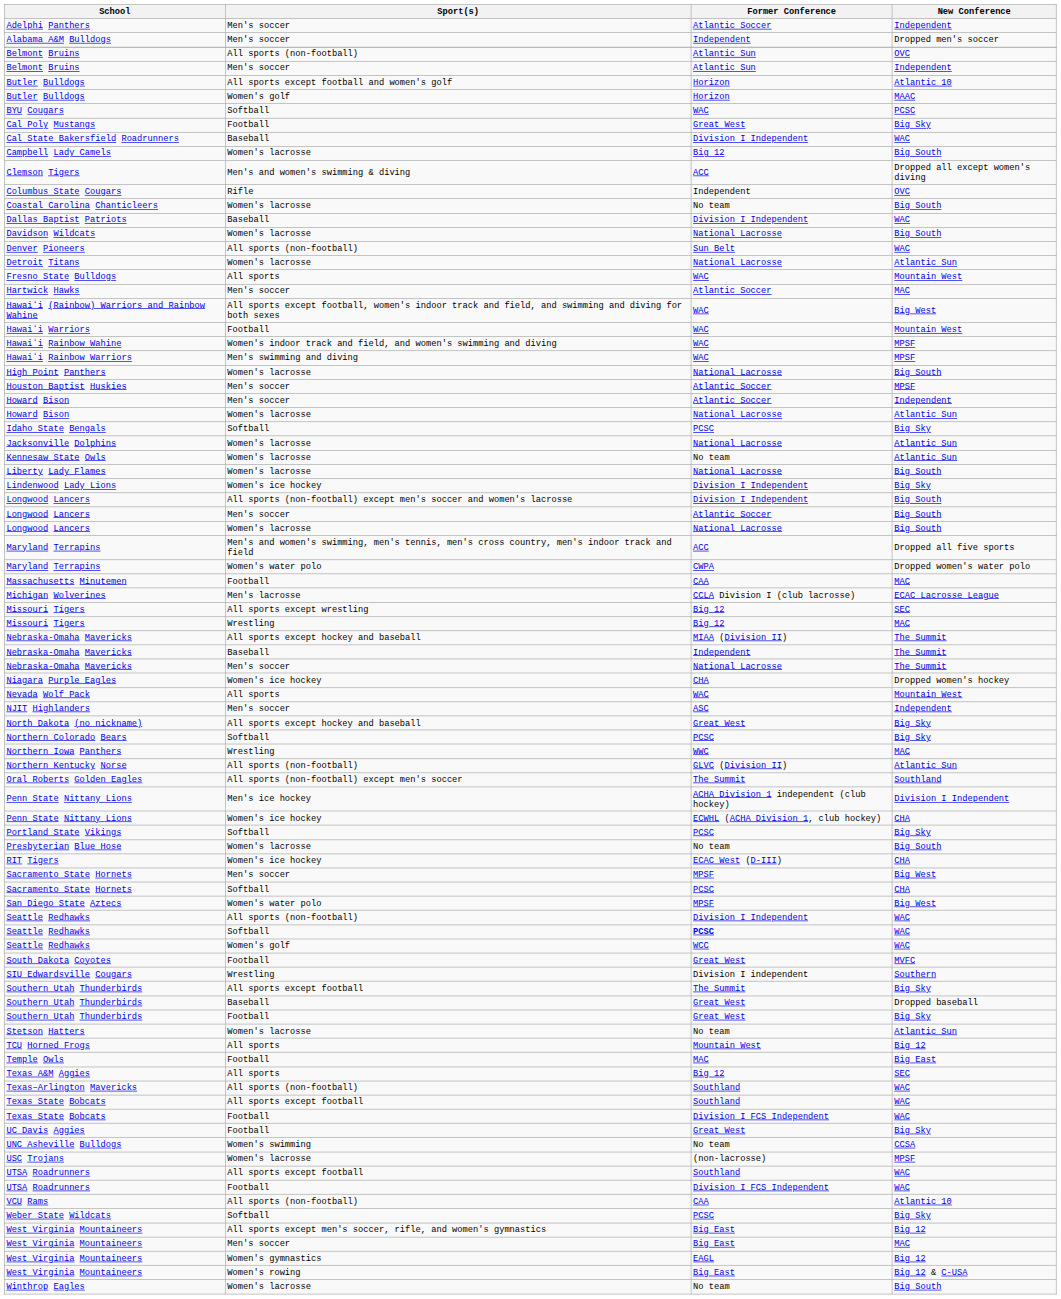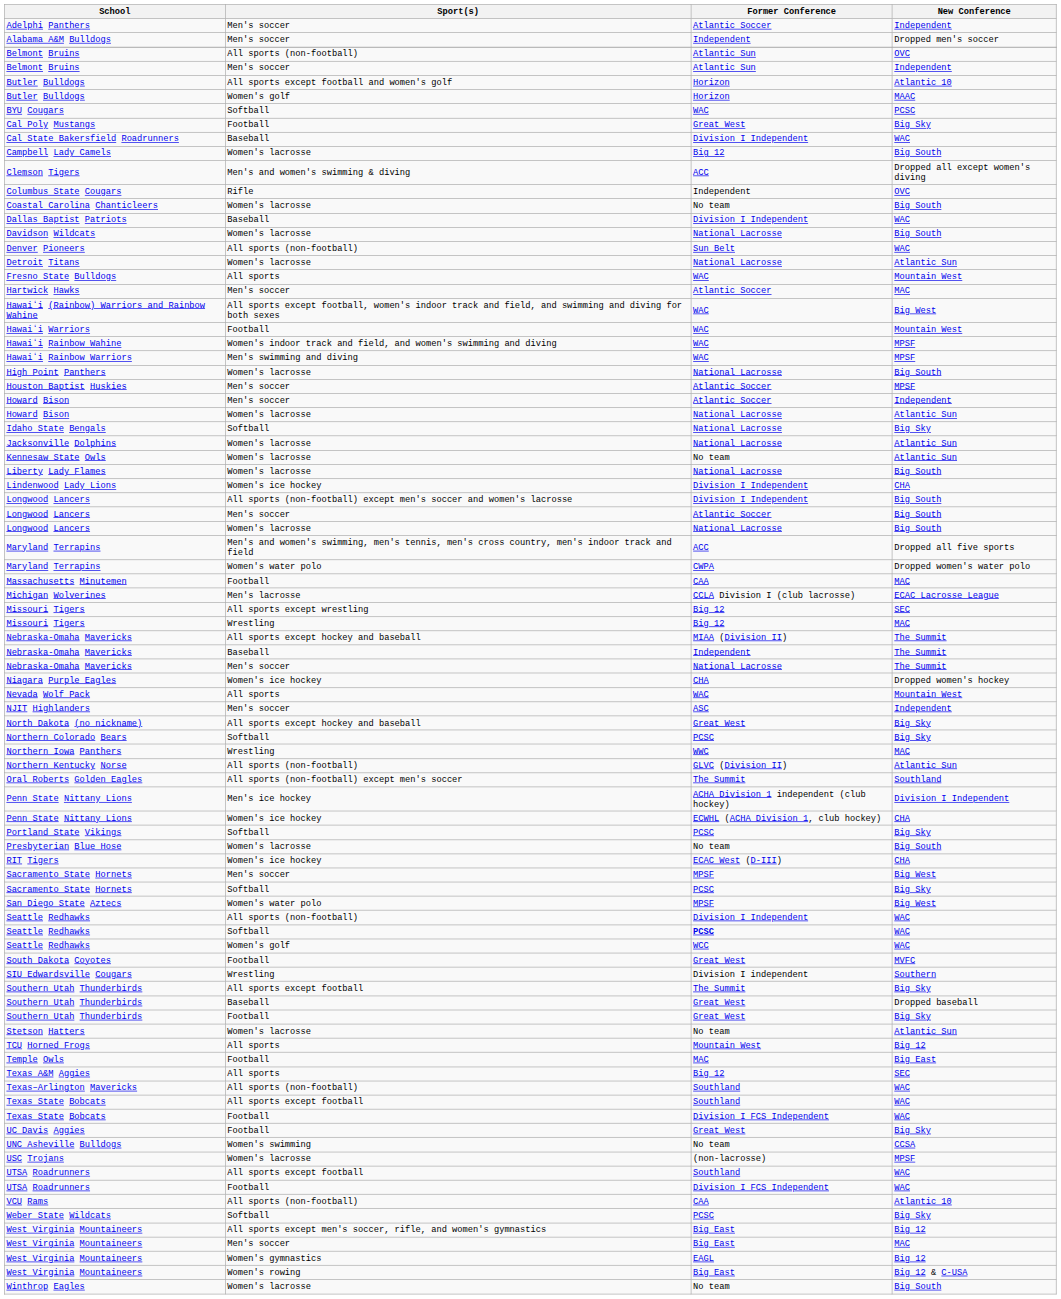Idaho State Bengals | Former Conference: PCSC -> National Lacrosse
Lindenwood Lady Lions | New Conference: Big Sky -> CHA
Sacramento State Hornets / Softball | New Conference: CHA -> Big Sky
